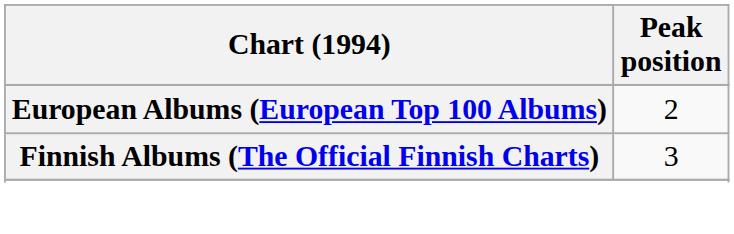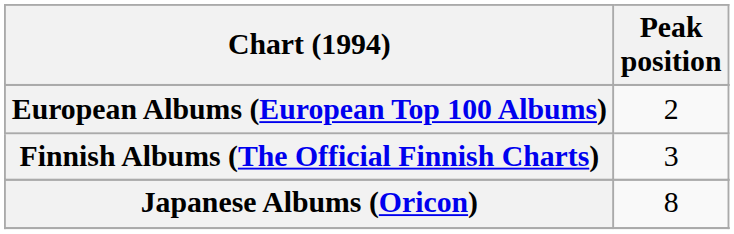+ row: Japanese Albums (Oricon) | 8
